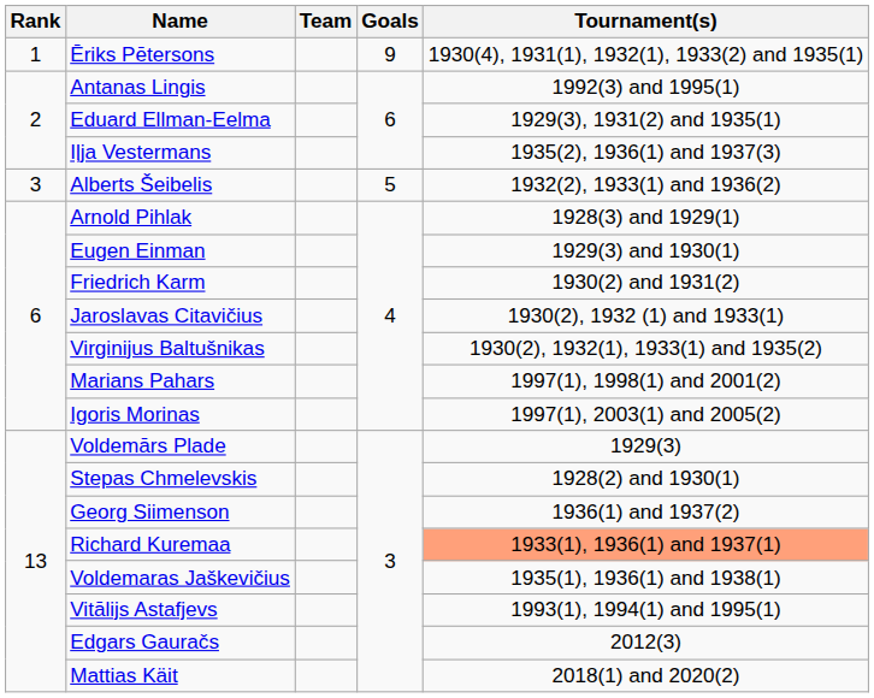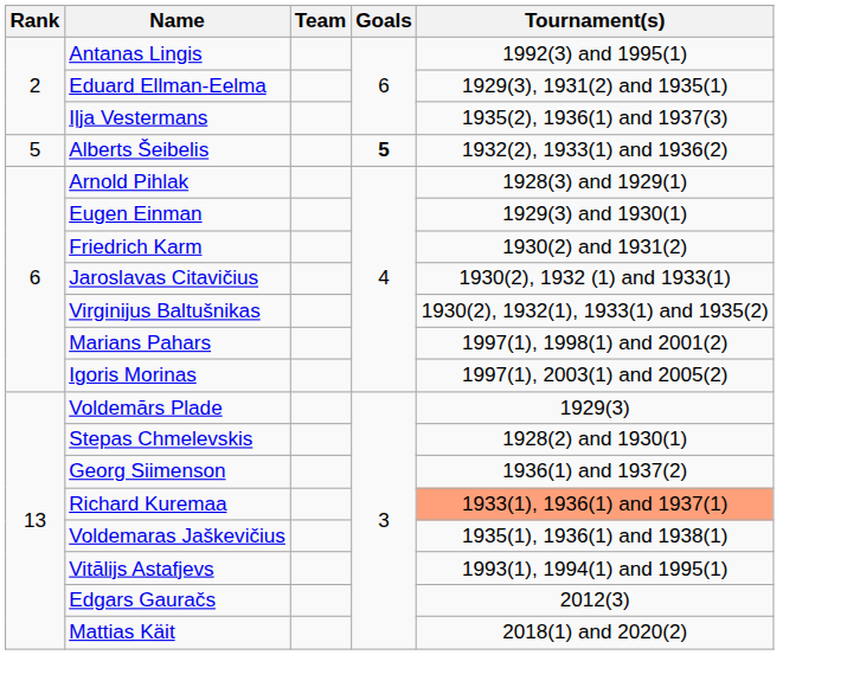- row: 1 | Ēriks Pētersons | 9 | 1930(4), 1931(1), 1932(1), 1933(2) and 1935(1)
Alberts Šeibelis | Rank: 3 -> 5
Alberts Šeibelis | Goals: normal -> bold
